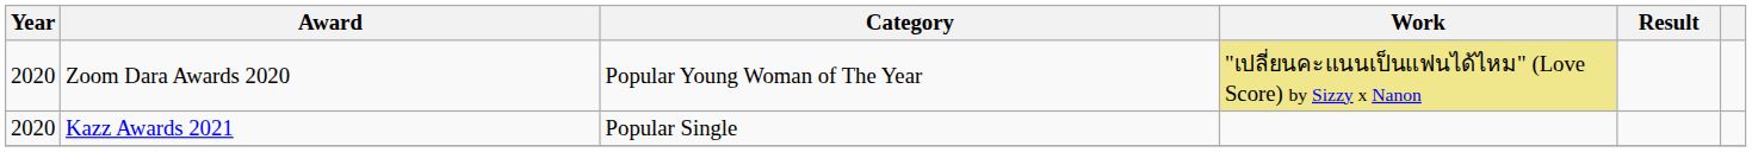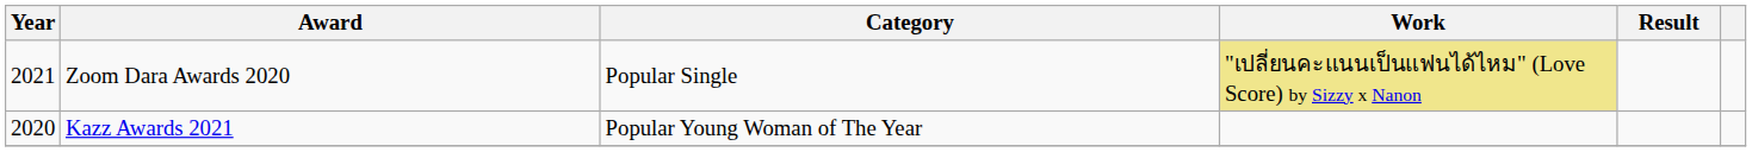Zoom Dara Awards 2020 | Year: 2020 -> 2021
Zoom Dara Awards 2020 | Category: Popular Young Woman of The Year -> Popular Single
Kazz Awards 2021 | Category: Popular Single -> Popular Young Woman of The Year
